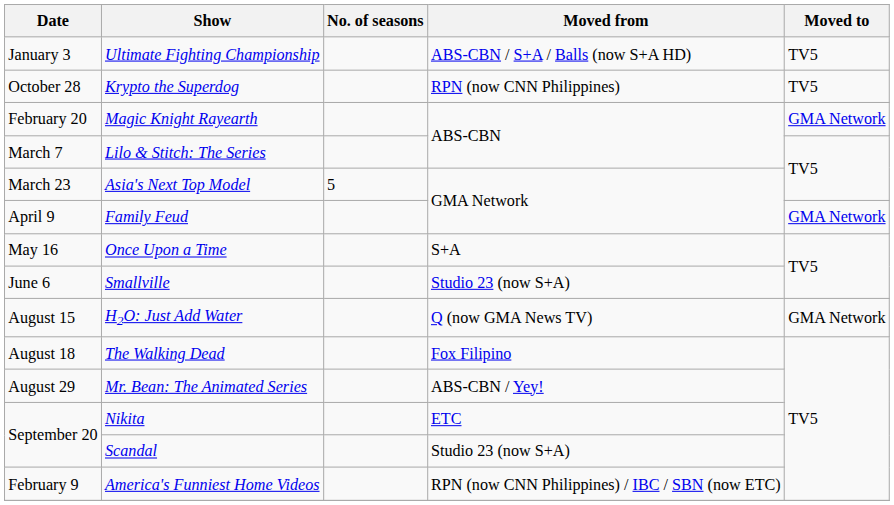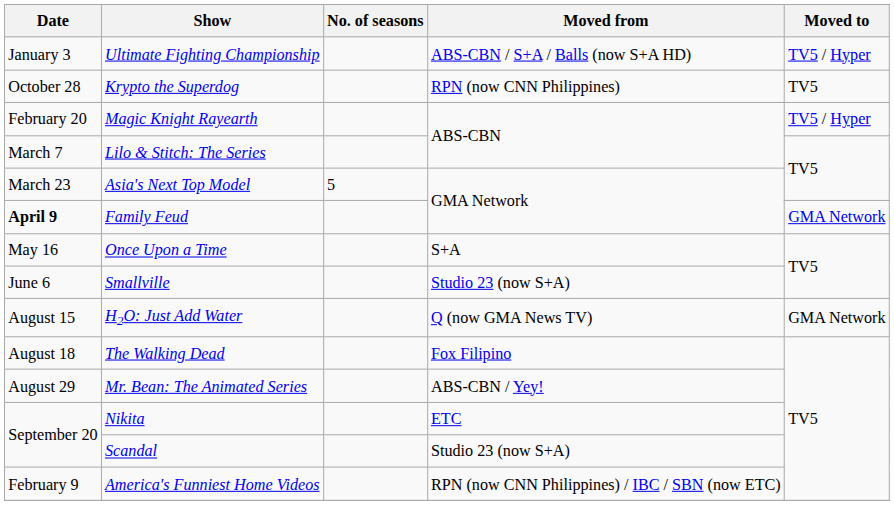Ultimate Fighting Championship | Moved to: TV5 -> TV5 / Hyper
Magic Knight Rayearth | Moved to: GMA Network -> TV5 / Hyper
Family Feud | Date: normal -> bold
